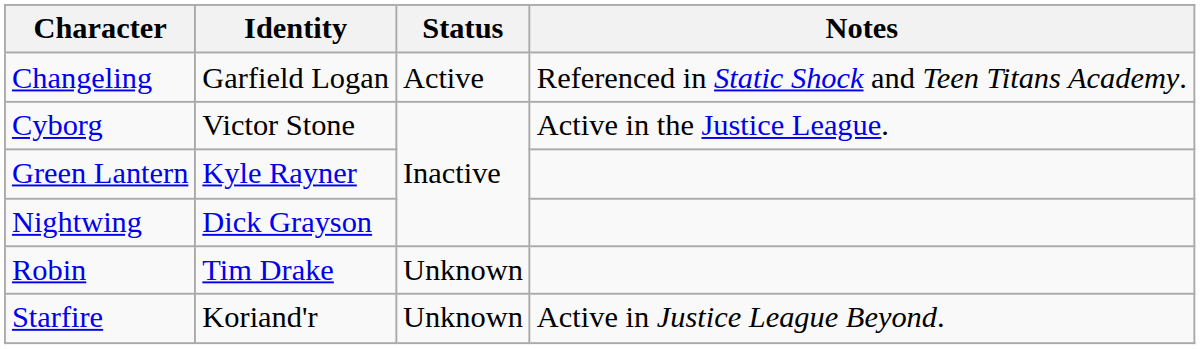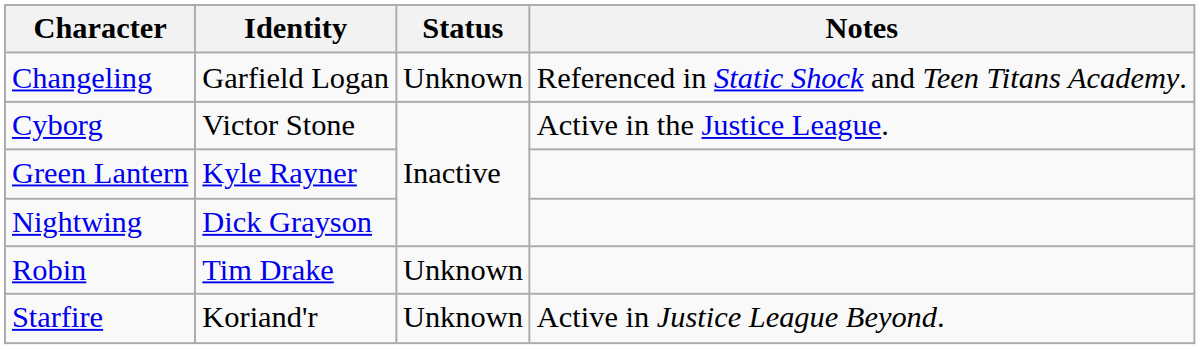Changeling | Status: Active -> Unknown
